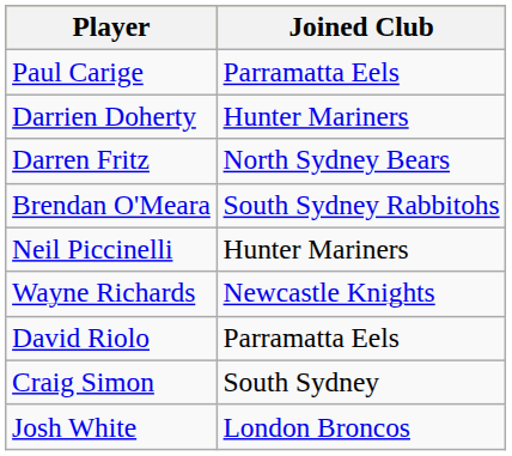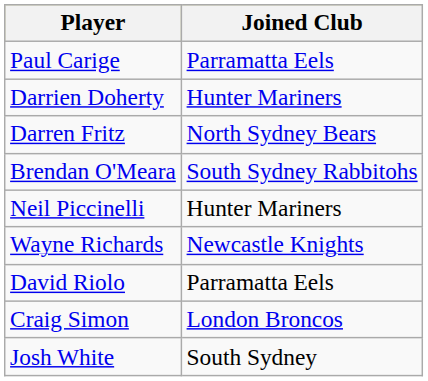Craig Simon | Joined Club: South Sydney -> London Broncos
Josh White | Joined Club: London Broncos -> South Sydney
